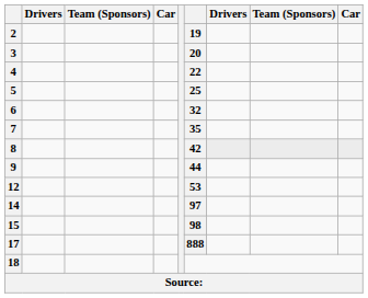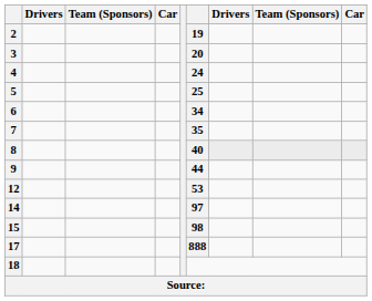4 | column 6: 22 -> 24
6 | column 6: 32 -> 34
8 | column 6: 42 -> 40
